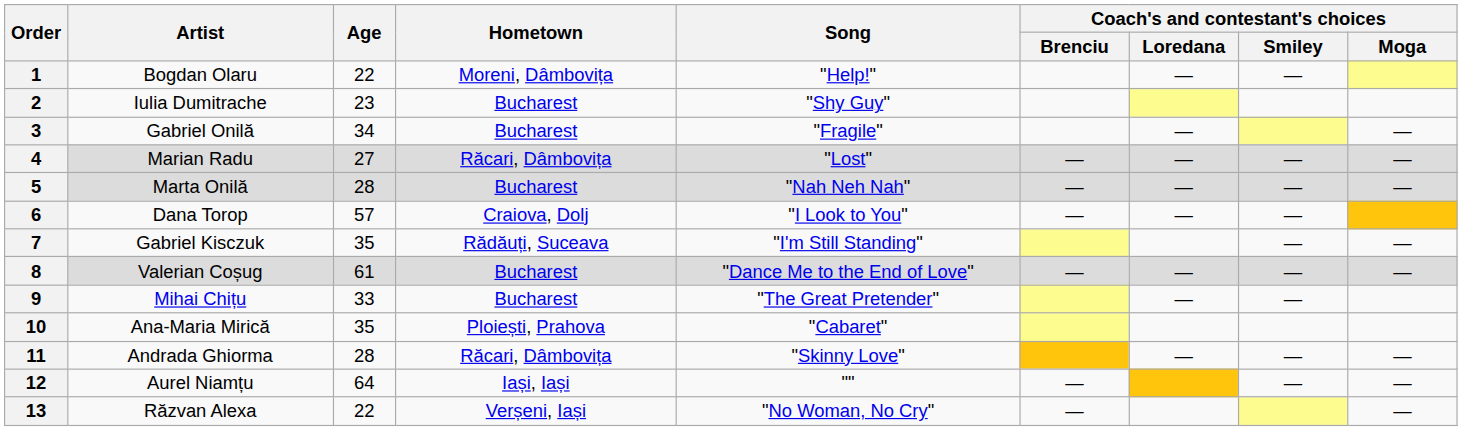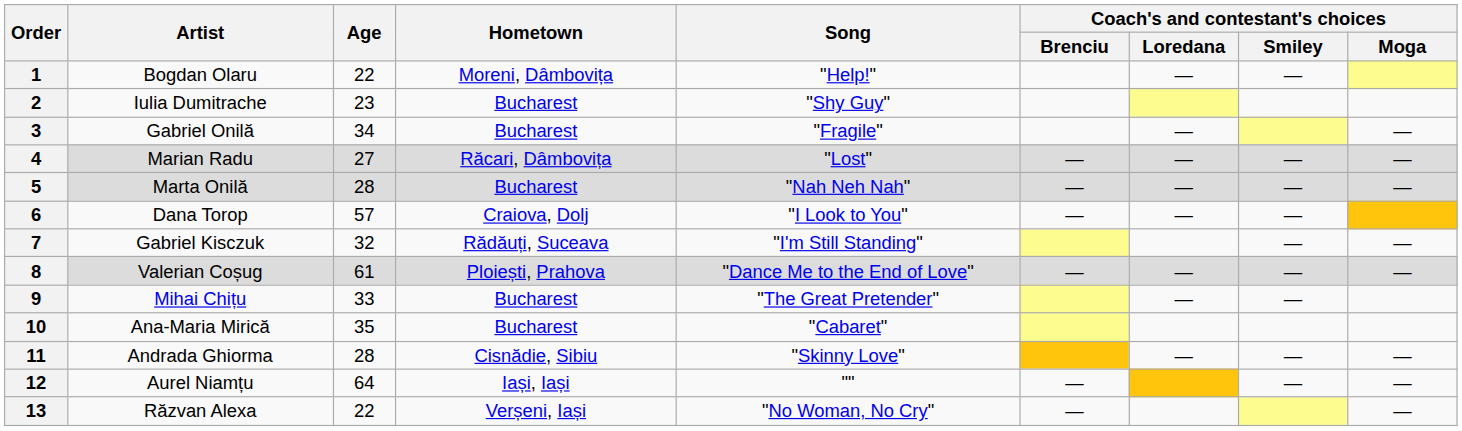7 | Age: 35 -> 32
8 | Hometown: Bucharest -> Ploiești, Prahova
10 | Hometown: Ploiești, Prahova -> Bucharest
11 | Hometown: Răcari, Dâmbovița -> Cisnădie, Sibiu
